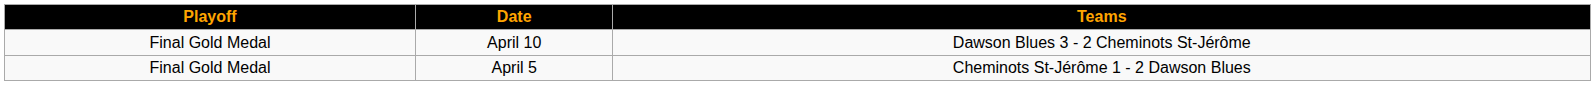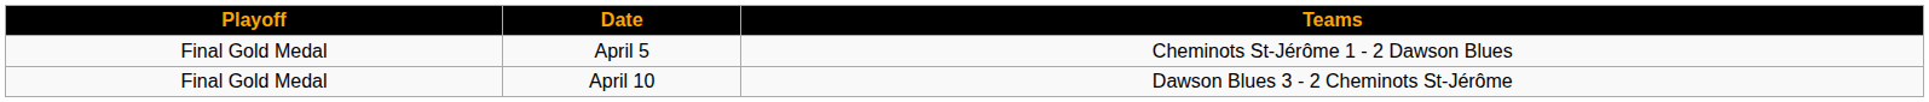rows swapped: April 5 <-> April 10
